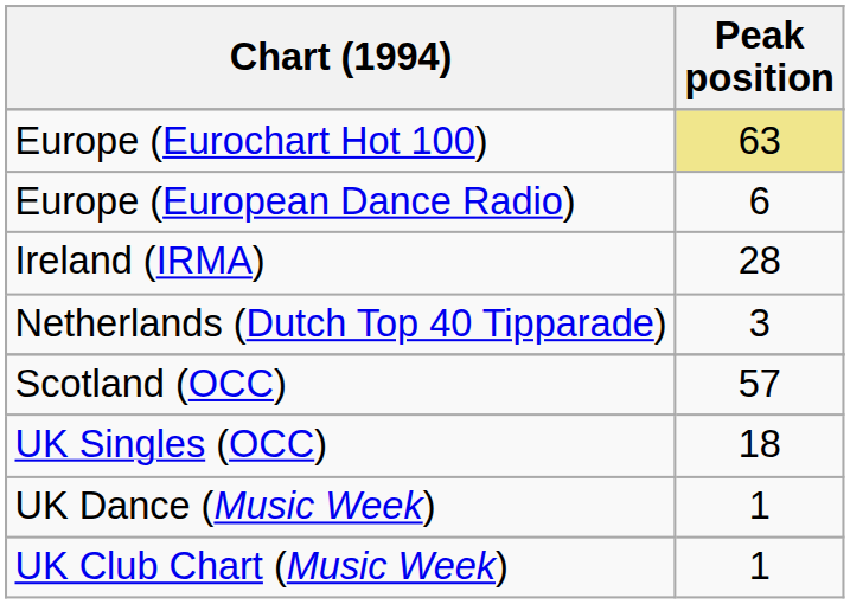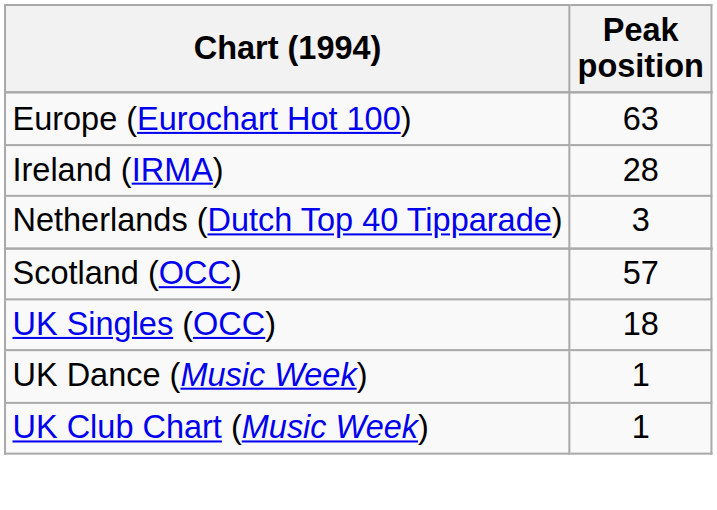Europe (Eurochart Hot 100) | Peak position: khaki background -> no background
- row: Europe (European Dance Radio) | 6
